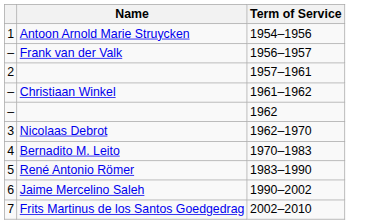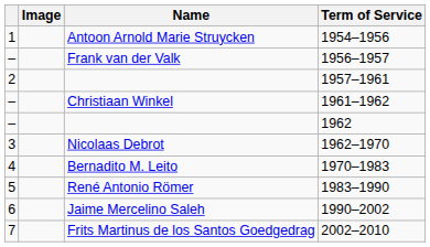+ column: Image
